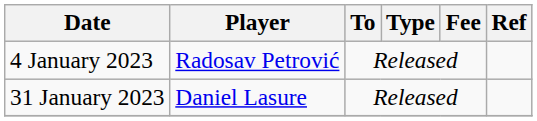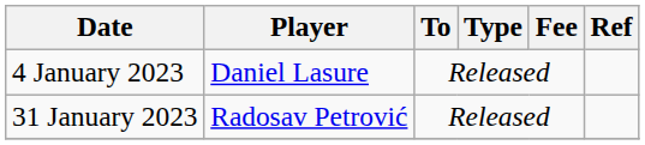4 January 2023 | Player: Radosav Petrović -> Daniel Lasure
31 January 2023 | Player: Daniel Lasure -> Radosav Petrović
